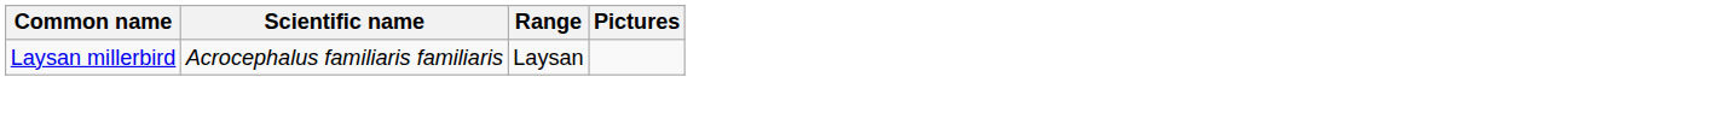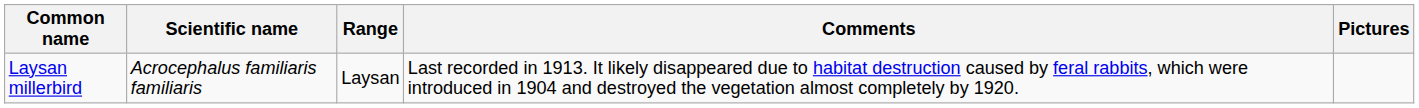+ column: Comments | Last recorded in 1913. It likely disappeared due to habitat destruction caused by feral rabbits, which were introduced in 1904 and destroyed the vegetation almost completely by 1920.
